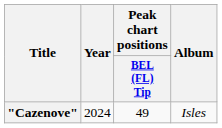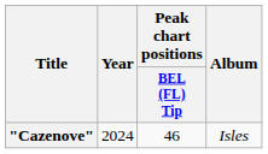"Cazenove" | Peak chart positions / BEL (FL) Tip: 49 -> 46
